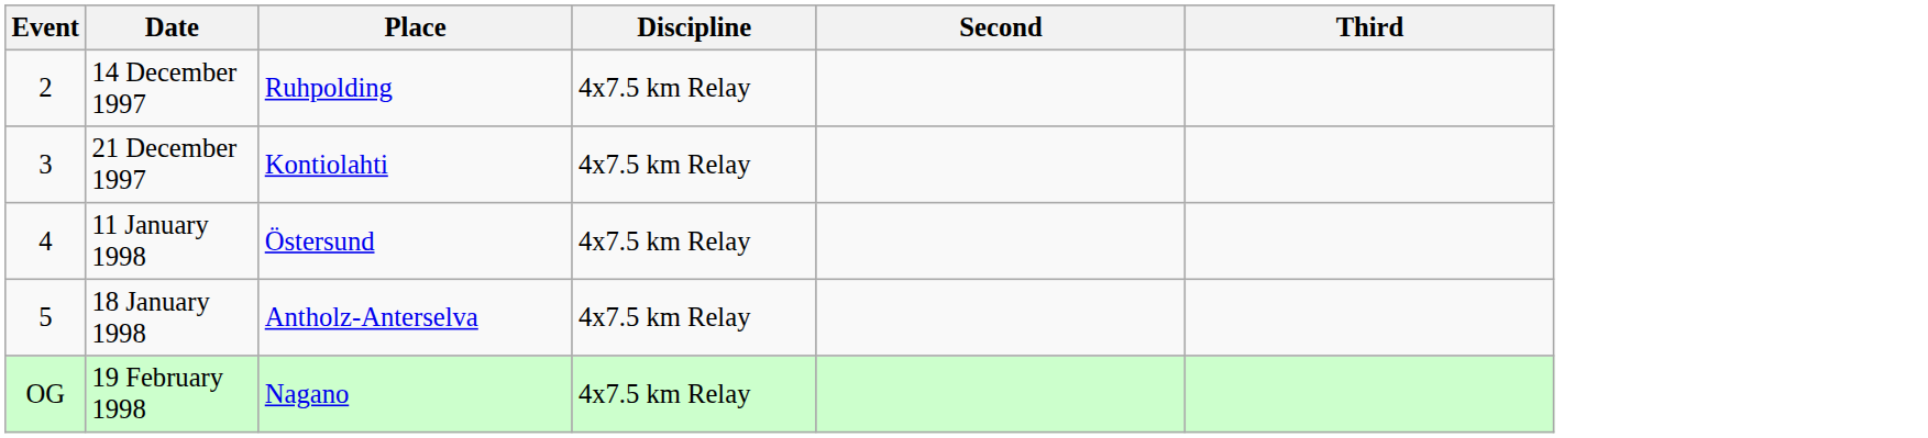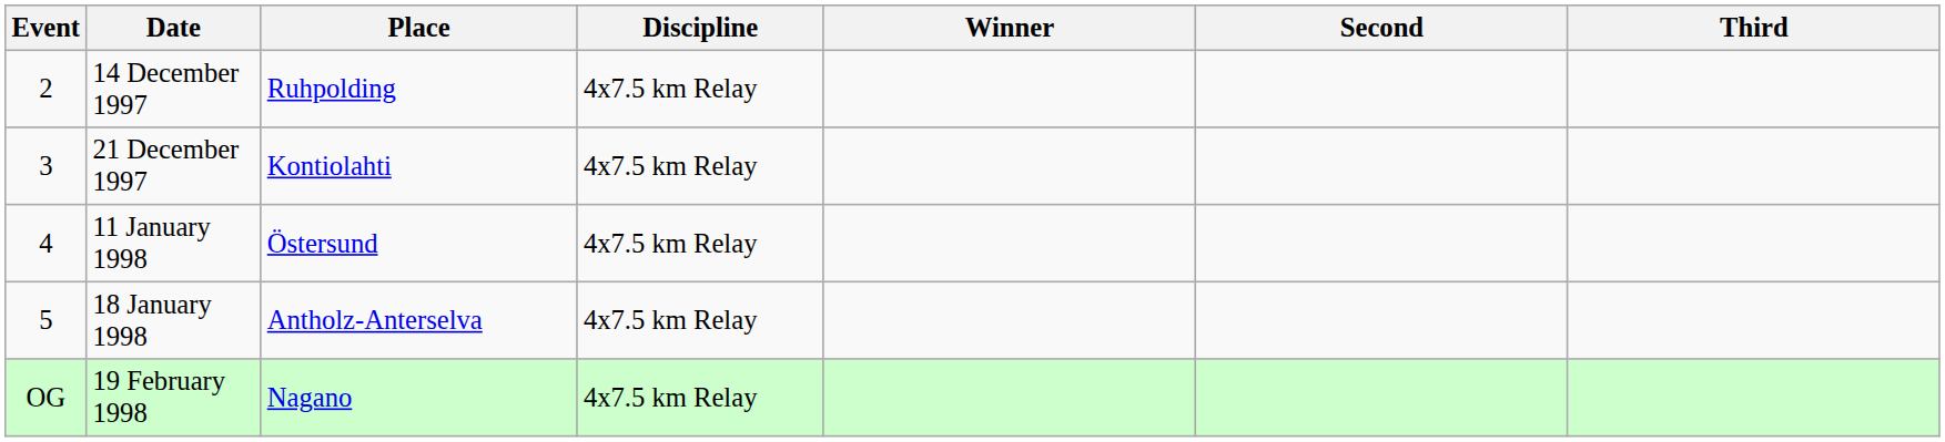+ column: Winner
